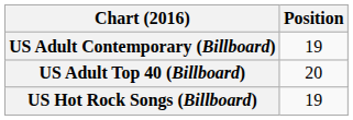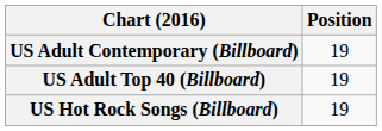US Adult Top 40 (Billboard) | Position: 20 -> 19
